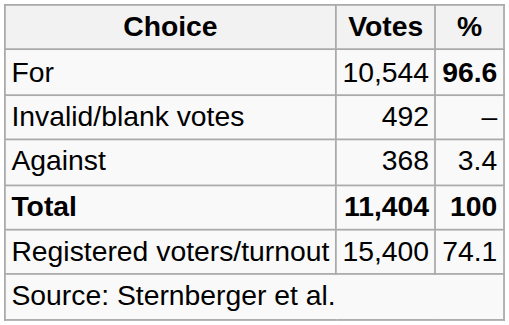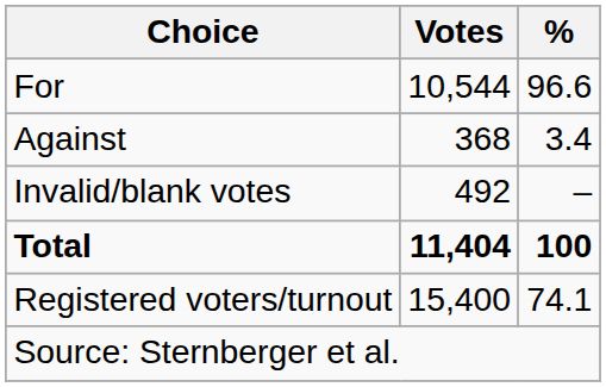For | %: bold -> normal
rows swapped: Against <-> Invalid/blank votes
